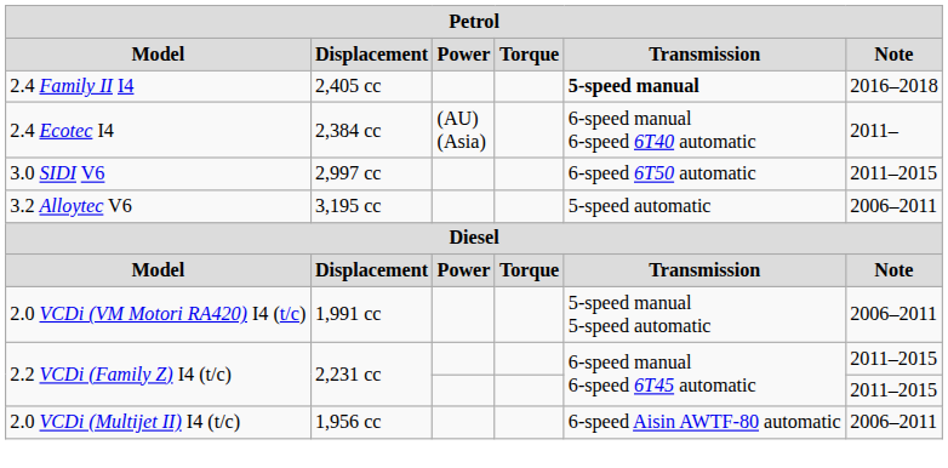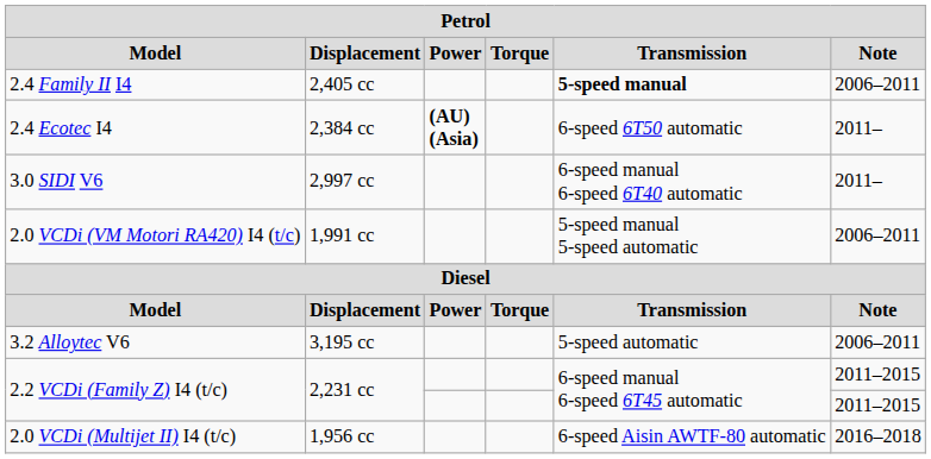2.4 Family II I4 | Note: 2016–2018 -> 2006–2011
2.4 Ecotec I4 | Power: normal -> bold
2.4 Ecotec I4 | Transmission: 6-speed manual 6-speed 6T40 automatic -> 6-speed 6T50 automatic
3.0 SIDI V6 | Transmission: 6-speed 6T50 automatic -> 6-speed manual 6-speed 6T40 automatic
3.0 SIDI V6 | Note: 2011–2015 -> 2011–
rows swapped: 3.2 Alloytec V6 <-> 2.0 VCDi (VM Motori RA420) I4 (t/c)
2.0 VCDi (Multijet II) I4 (t/c) | Note: 2006–2011 -> 2016–2018
